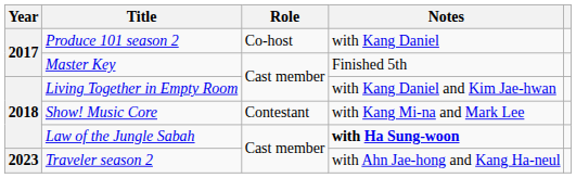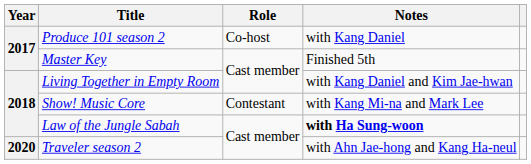Traveler season 2 | Year: 2023 -> 2020
